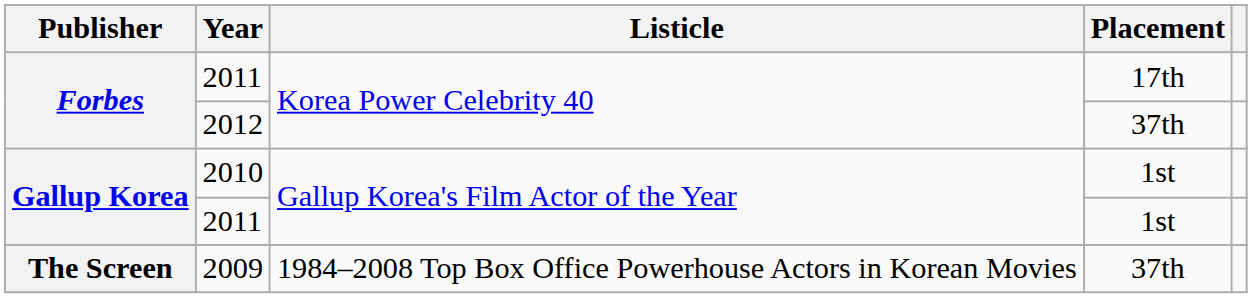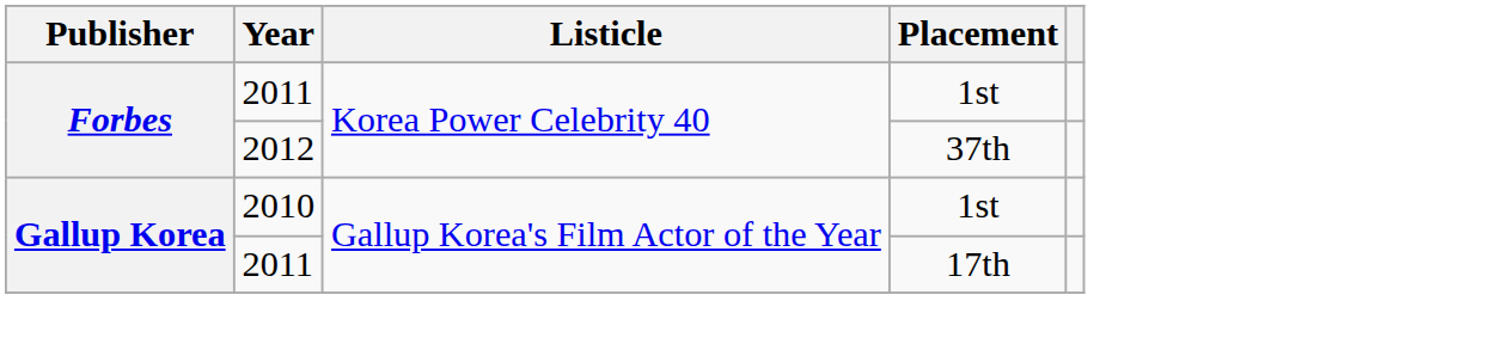Forbes / 2011 | Placement: 17th -> 1st
Gallup Korea / 2011 | Placement: 1st -> 17th
- row: The Screen | 2009 | 1984–2008 Top Box Office Powerhouse Actors in Korean Movies | 37th
